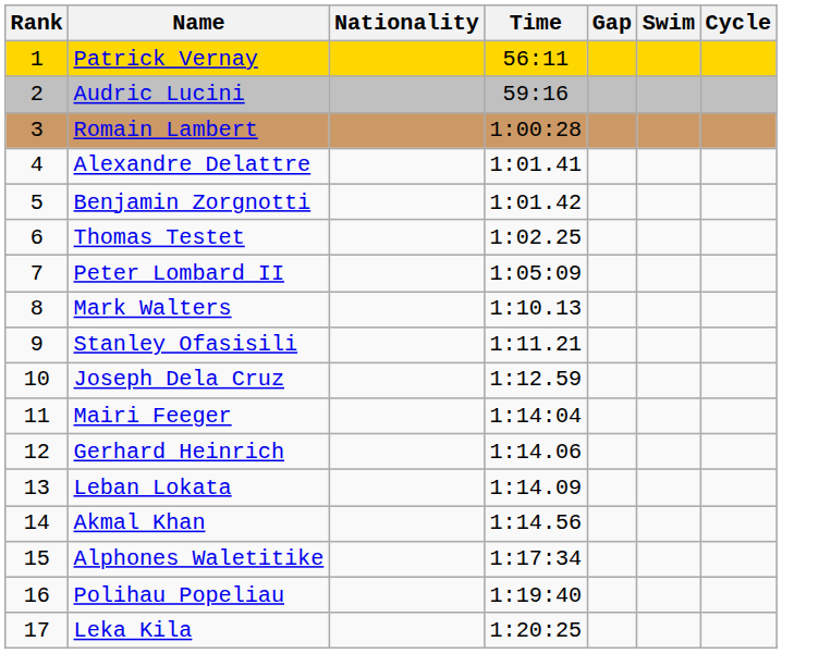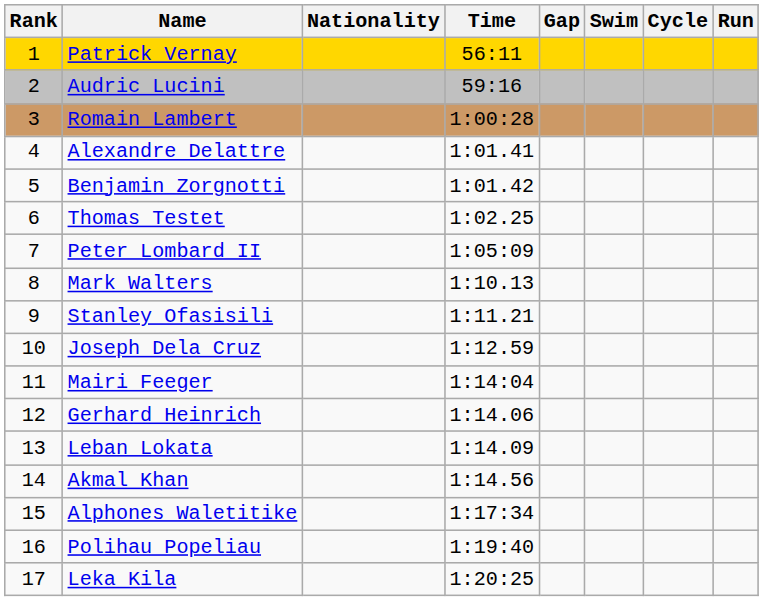+ column: Run
